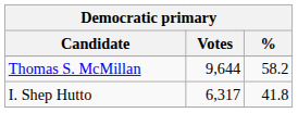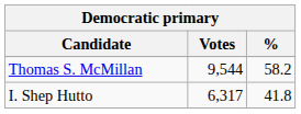Thomas S. McMillan | Votes: 9,644 -> 9,544
